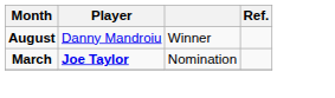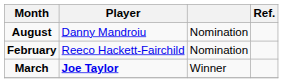August | column 3: Winner -> Nomination
+ row: February | Reeco Hackett-Fairchild | Nomination
March | column 3: Nomination -> Winner
